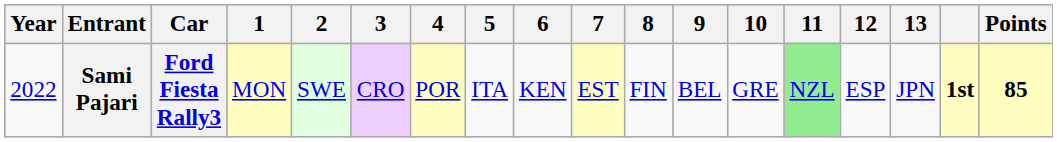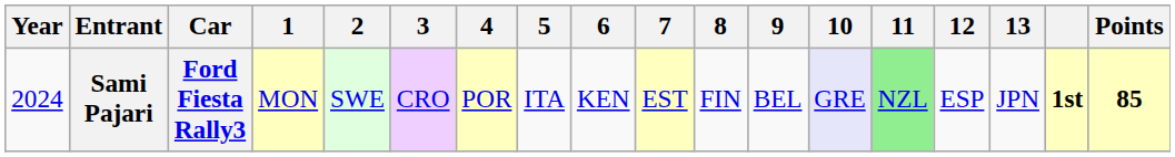Sami Pajari | Year: 2022 -> 2024
Sami Pajari | 10: no background -> lavender background
